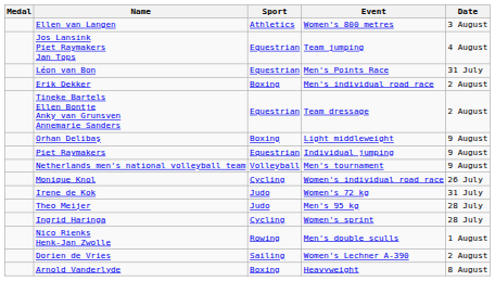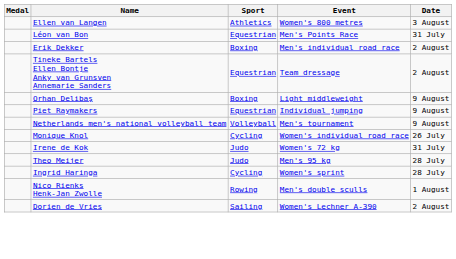- row: Jos Lansink Piet Raymakers Jan Tops | Equestrian | Team jumping | 4 August
- row: Arnold Vanderlyde | Boxing | Heavyweight | 8 August
